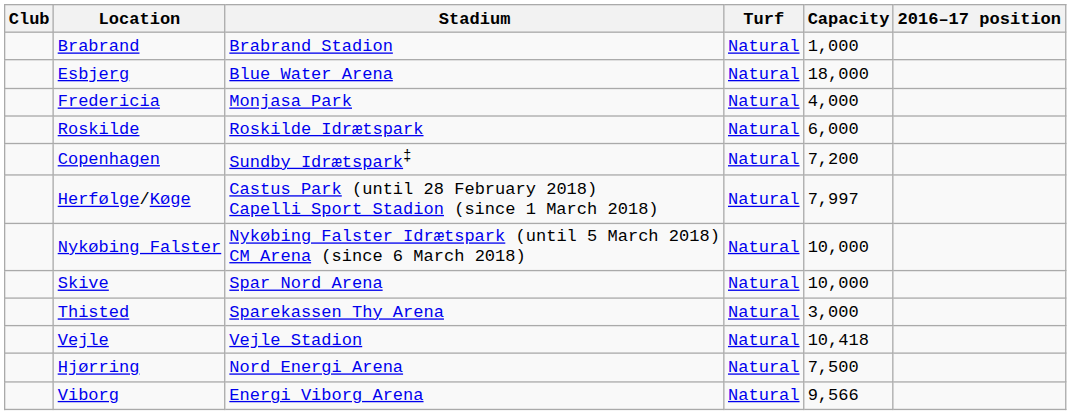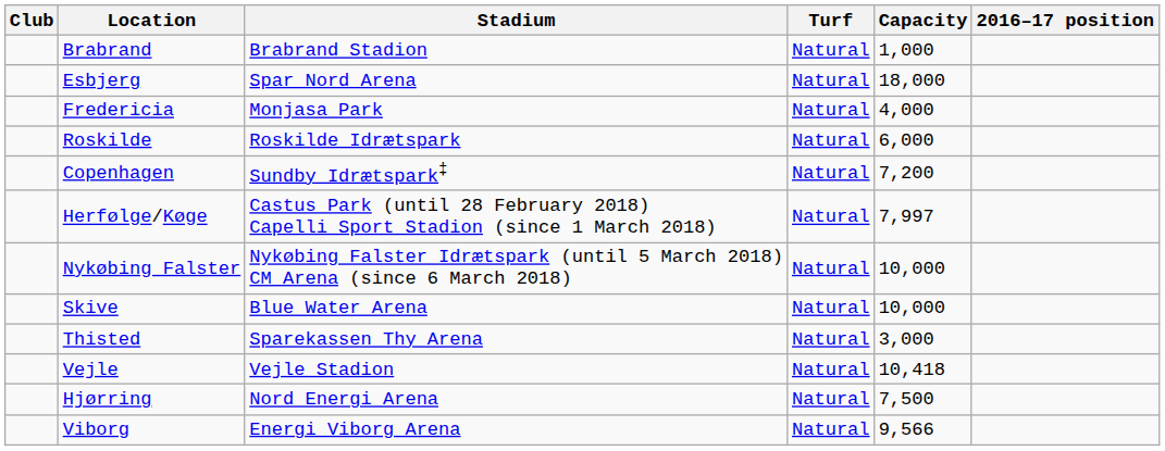Esbjerg | Stadium: Blue Water Arena -> Spar Nord Arena
Skive | Stadium: Spar Nord Arena -> Blue Water Arena
